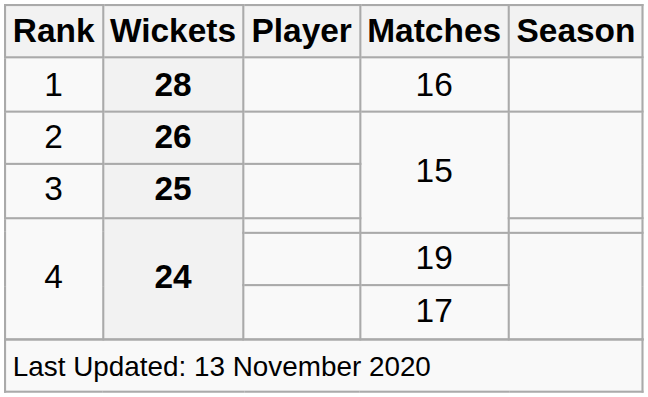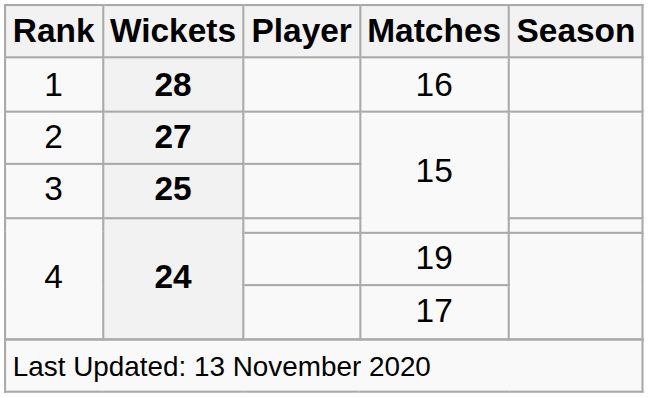2 | Wickets: 26 -> 27
